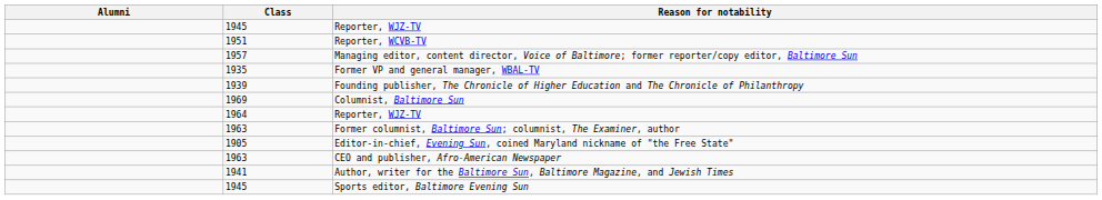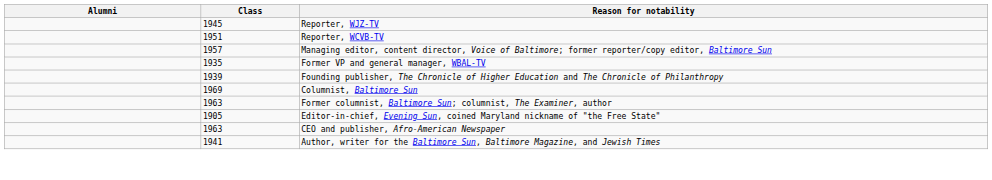- row: 1964 | Reporter, WJZ-TV
- row: 1945 | Sports editor, Baltimore Evening Sun
